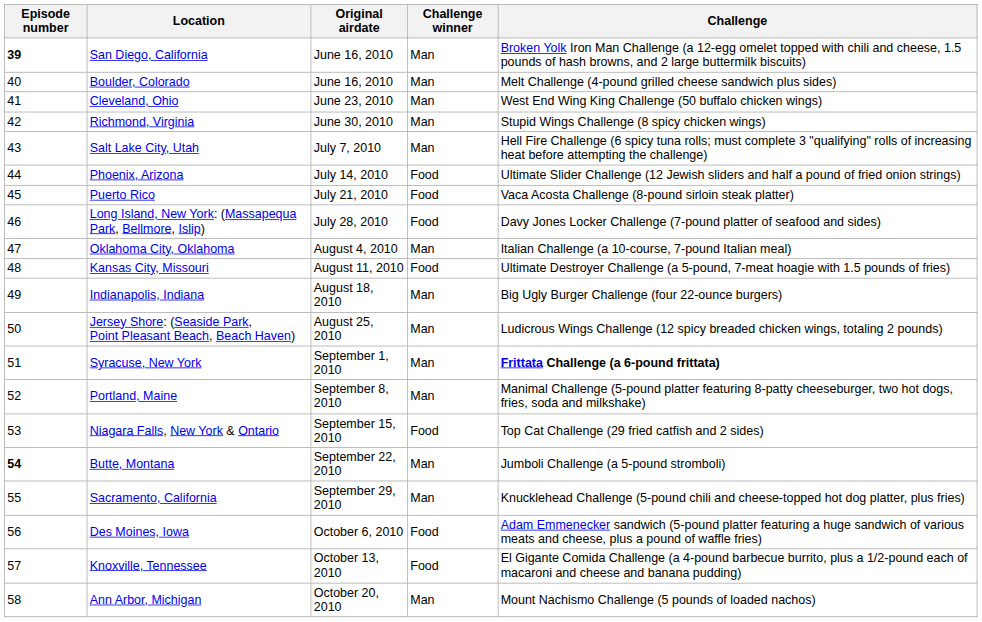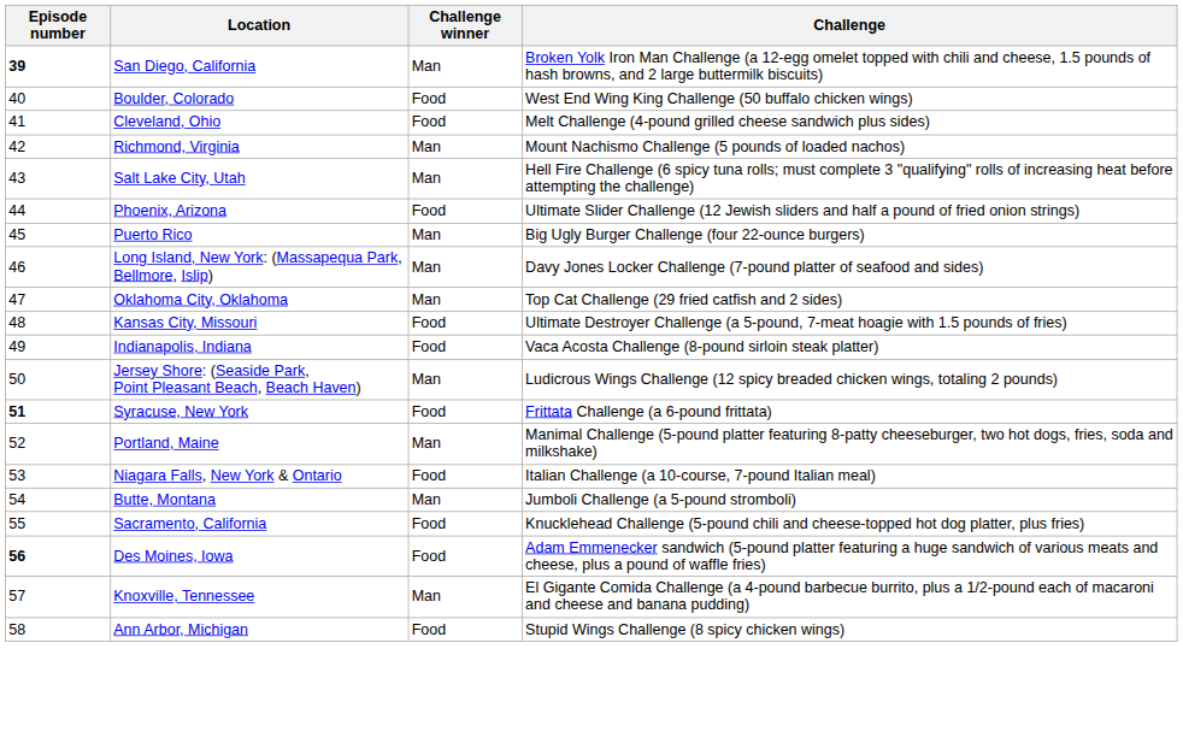- column: Original airdate | June 16, 2010 | June 16, 2010 | June 23, 2010 | June 30, 2010 | July 7, 2010 | July 14, 2010 | July 21, 2010 | July 28, 2010 | August 4, 2010 | August 11, 2010 | August 18, 2010 | August 25, 2010 | September 1, 2010 | September 8, 2010 | September 15, 2010 | September 22, 2010 | September 29, 2010 | October 6, 2010 | October 13, 2010 | October 20, 2010
Boulder, Colorado | Challenge winner: Man -> Food
Boulder, Colorado | Challenge: Melt Challenge (4-pound grilled cheese sandwich plus sides) -> West End Wing King Challenge (50 buffalo chicken wings)
Cleveland, Ohio | Challenge winner: Man -> Food
Cleveland, Ohio | Challenge: West End Wing King Challenge (50 buffalo chicken wings) -> Melt Challenge (4-pound grilled cheese sandwich plus sides)
Richmond, Virginia | Challenge: Stupid Wings Challenge (8 spicy chicken wings) -> Mount Nachismo Challenge (5 pounds of loaded nachos)
Puerto Rico | Challenge winner: Food -> Man
Puerto Rico | Challenge: Vaca Acosta Challenge (8-pound sirloin steak platter) -> Big Ugly Burger Challenge (four 22-ounce burgers)
Long Island, New York: (Massapequa Park, Bellmore, Islip) | Challenge winner: Food -> Man
Oklahoma City, Oklahoma | Challenge: Italian Challenge (a 10-course, 7-pound Italian meal) -> Top Cat Challenge (29 fried catfish and 2 sides)
Indianapolis, Indiana | Challenge winner: Man -> Food
Indianapolis, Indiana | Challenge: Big Ugly Burger Challenge (four 22-ounce burgers) -> Vaca Acosta Challenge (8-pound sirloin steak platter)
Syracuse, New York | Episode number: normal -> bold
Syracuse, New York | Challenge winner: Man -> Food
Syracuse, New York | Challenge: bold -> normal
Niagara Falls, New York & Ontario | Challenge: Top Cat Challenge (29 fried catfish and 2 sides) -> Italian Challenge (a 10-course, 7-pound Italian meal)
Butte, Montana | Episode number: bold -> normal
Sacramento, California | Challenge winner: Man -> Food
Des Moines, Iowa | Episode number: normal -> bold
Knoxville, Tennessee | Challenge winner: Food -> Man
Ann Arbor, Michigan | Challenge winner: Man -> Food
Ann Arbor, Michigan | Challenge: Mount Nachismo Challenge (5 pounds of loaded nachos) -> Stupid Wings Challenge (8 spicy chicken wings)
